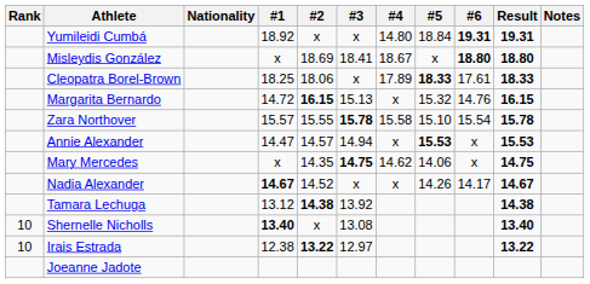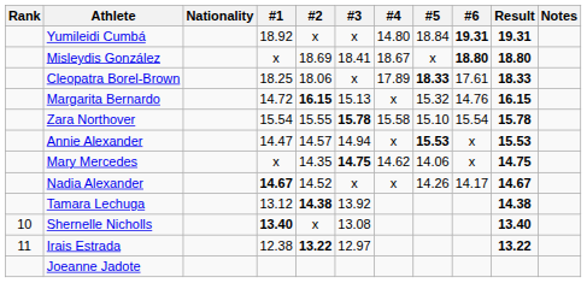Zara Northover | #1: 15.57 -> 15.54
Irais Estrada | Rank: 10 -> 11
